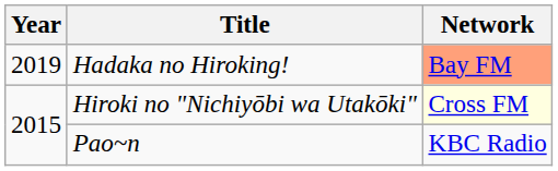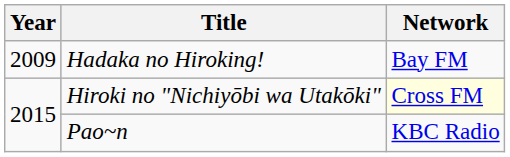Hadaka no Hiroking! | Year: 2019 -> 2009
Hadaka no Hiroking! | Network: lightsalmon background -> no background
